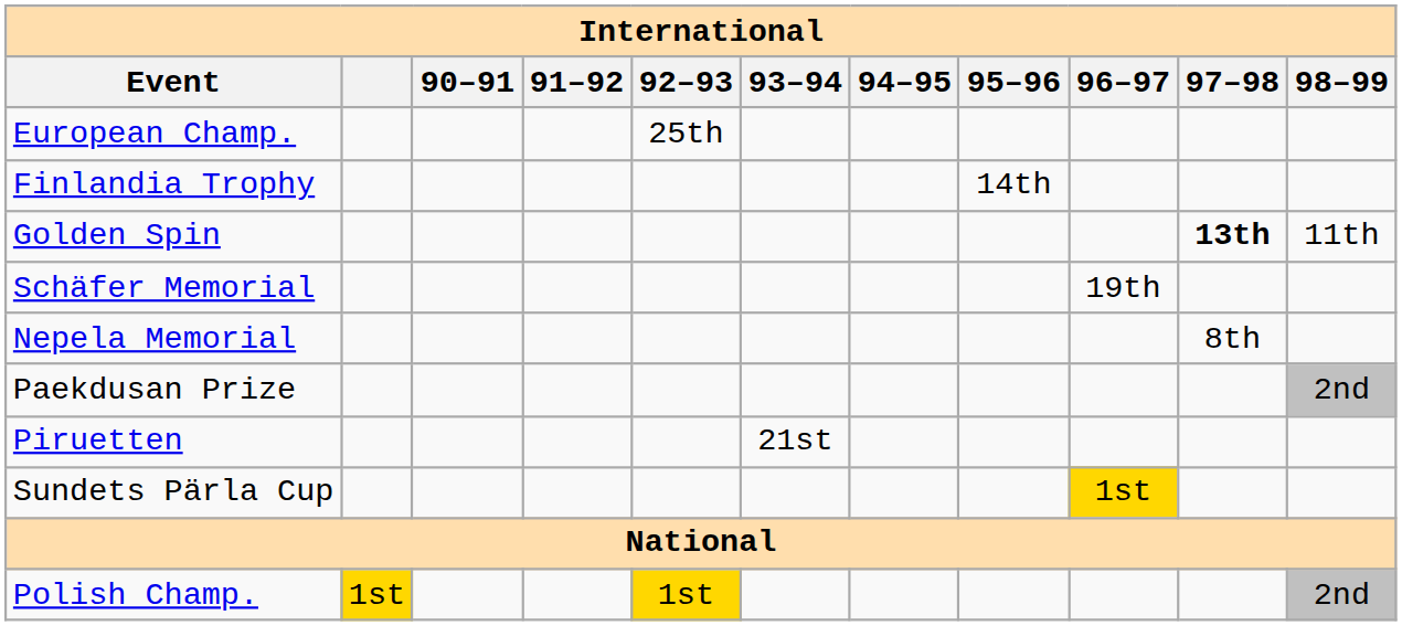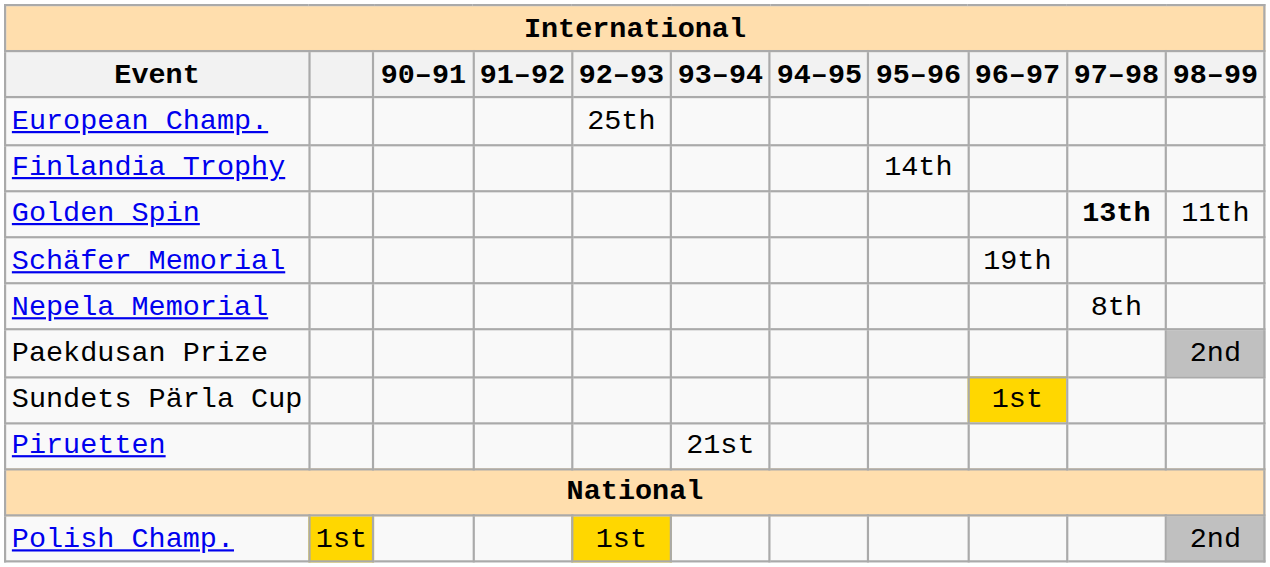rows swapped: Piruetten <-> Sundets Pärla Cup
